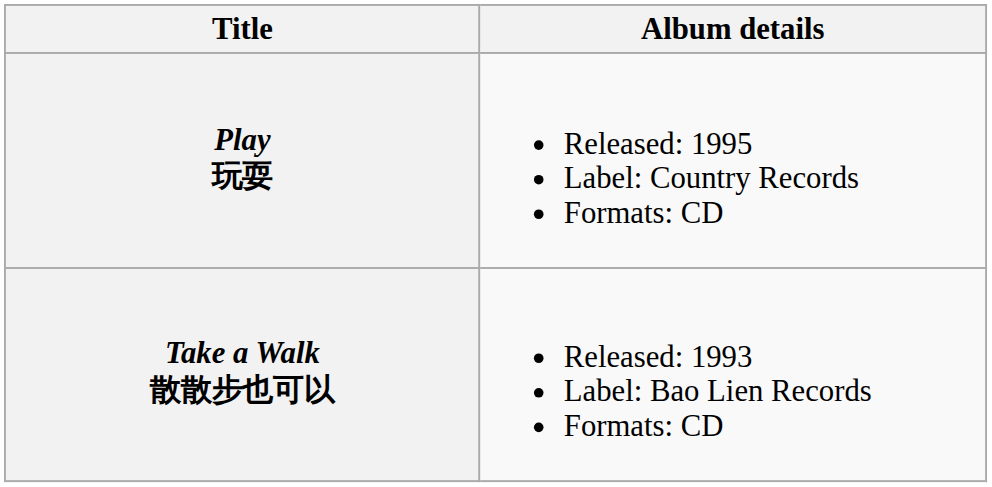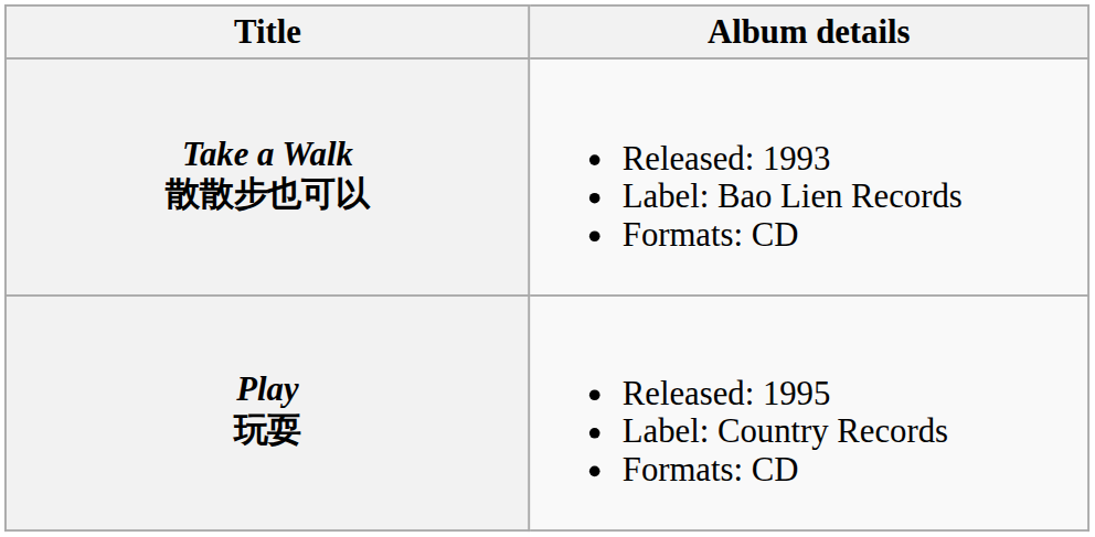rows swapped: Take a Walk 散散步也可以 <-> Play 玩耍
